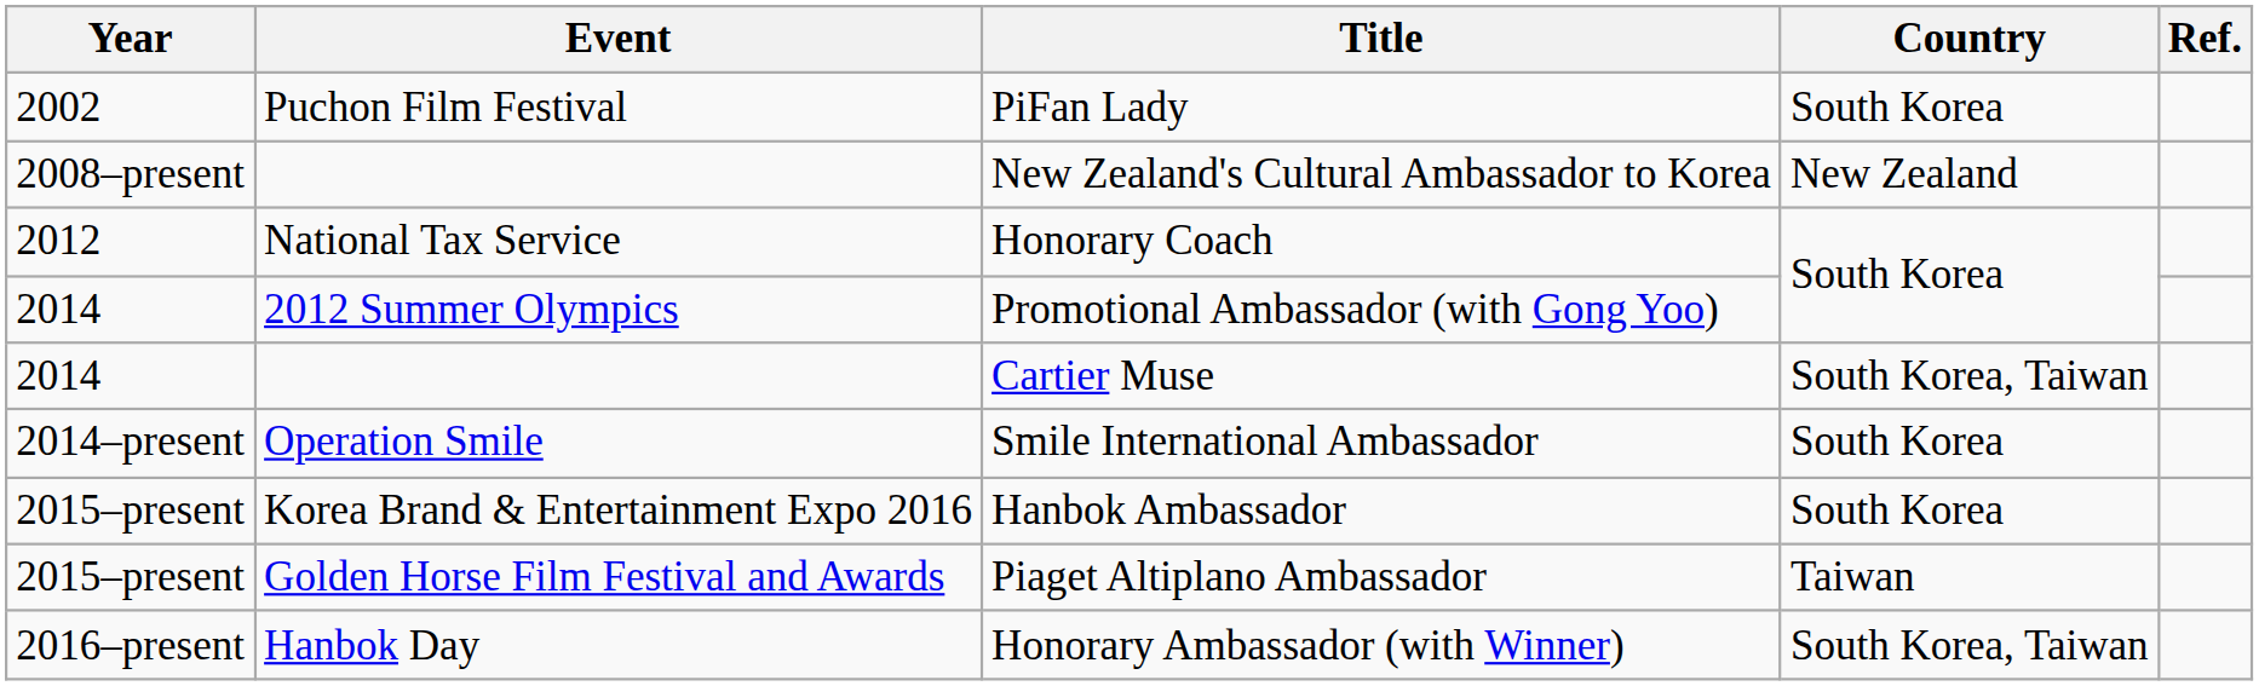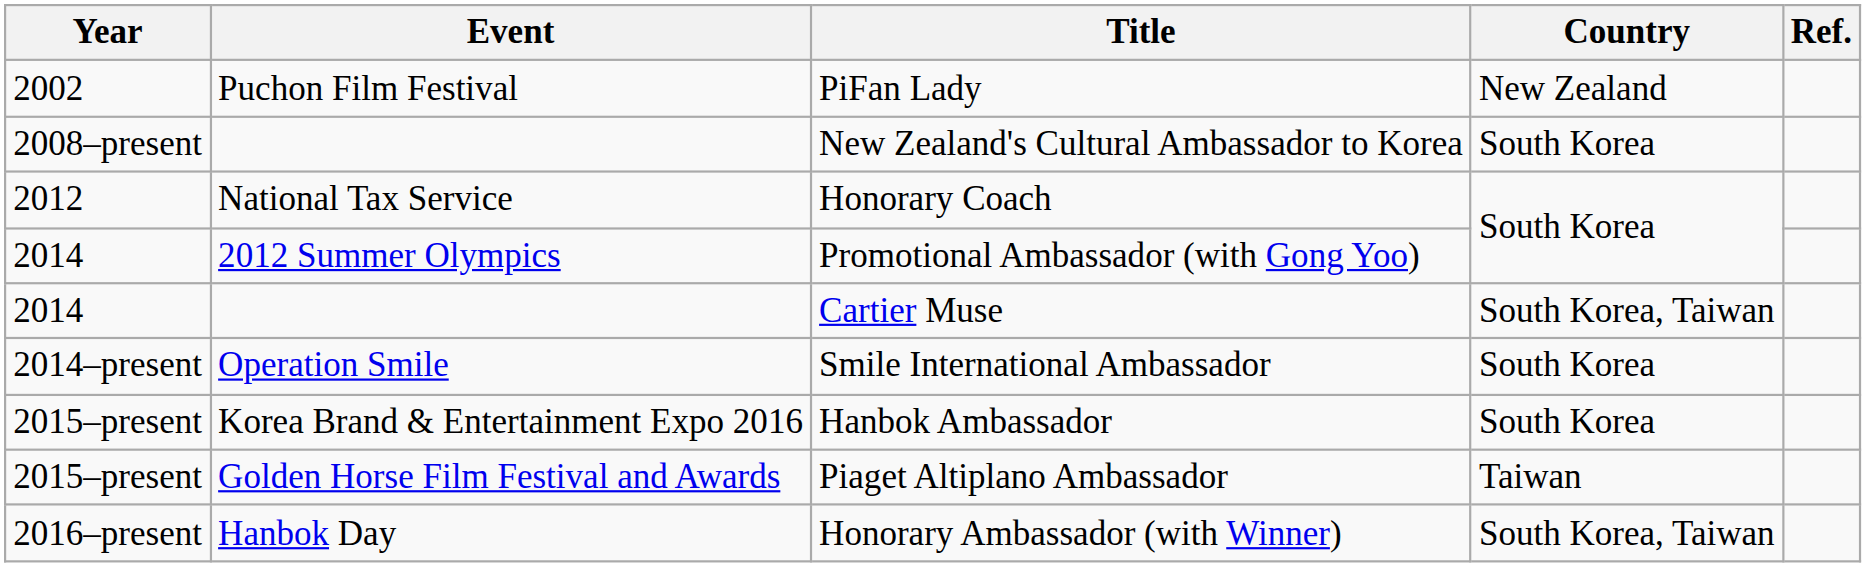PiFan Lady | Country: South Korea -> New Zealand
New Zealand's Cultural Ambassador to Korea | Country: New Zealand -> South Korea
